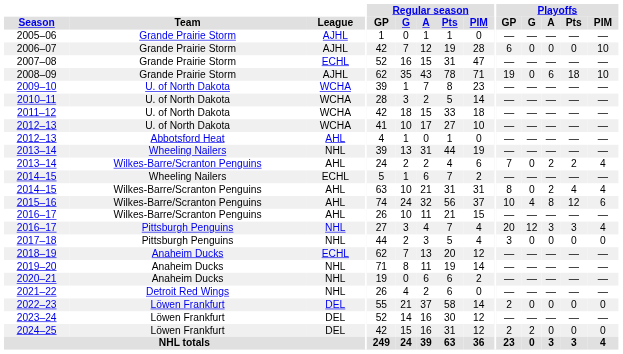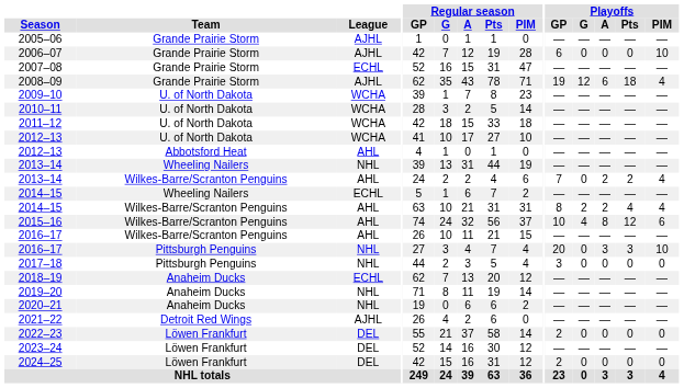2008–09 | Playoffs / G: 0 -> 12
2008–09 | Playoffs / PIM: 10 -> 4
2014–15 / Wilkes-Barre/Scranton Penguins | Playoffs / G: 0 -> 2
2016–17 / Pittsburgh Penguins | Playoffs / G: 12 -> 0
2016–17 / Pittsburgh Penguins | Playoffs / PIM: 4 -> 10
2021–22 | League: NHL -> AJHL
2024–25 | Playoffs / G: 2 -> 0
